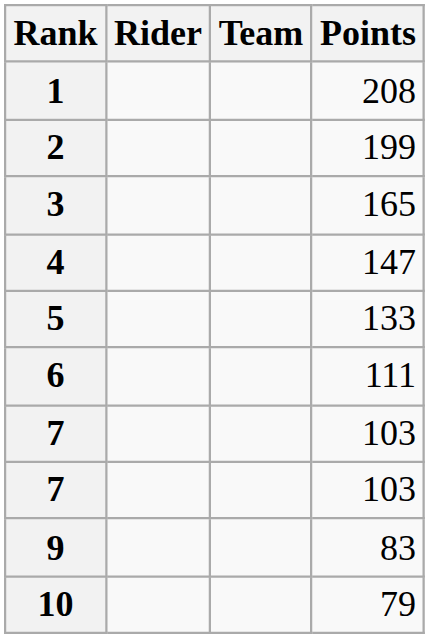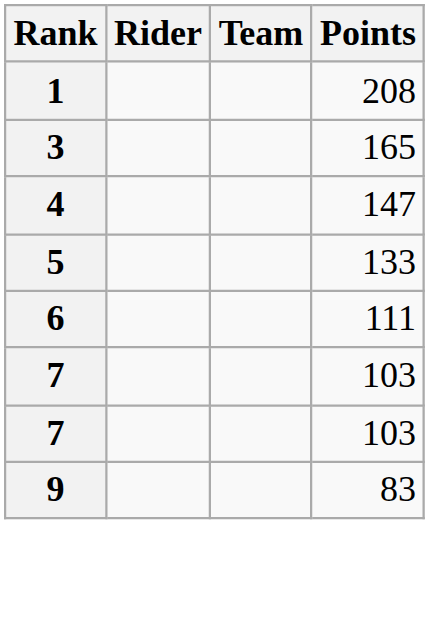- row: 2 | 199
- row: 10 | 79
